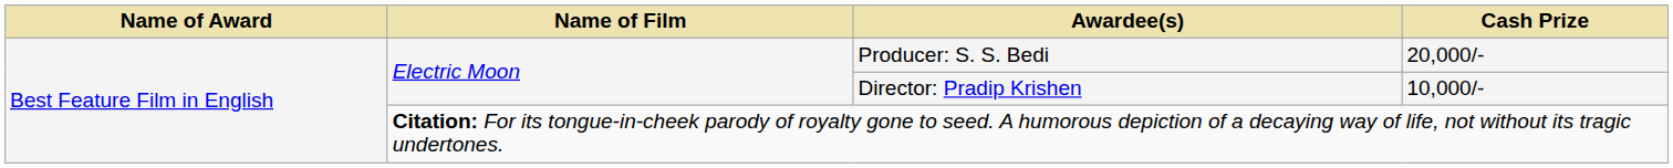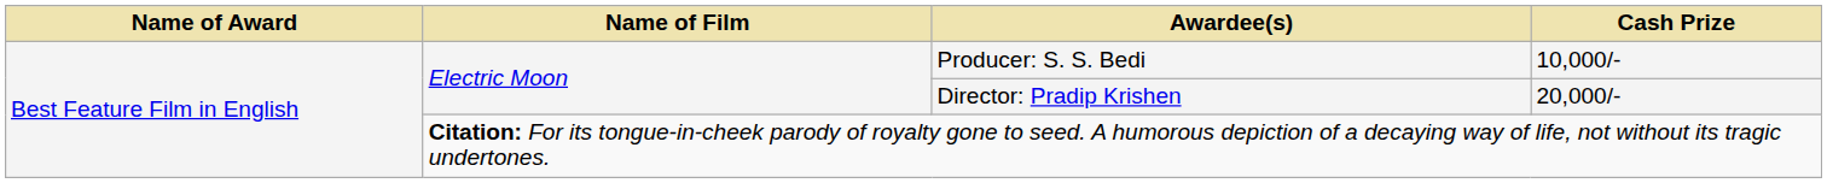Producer: S. S. Bedi | Cash Prize: 20,000/- -> 10,000/-
Director: Pradip Krishen | Cash Prize: 10,000/- -> 20,000/-
